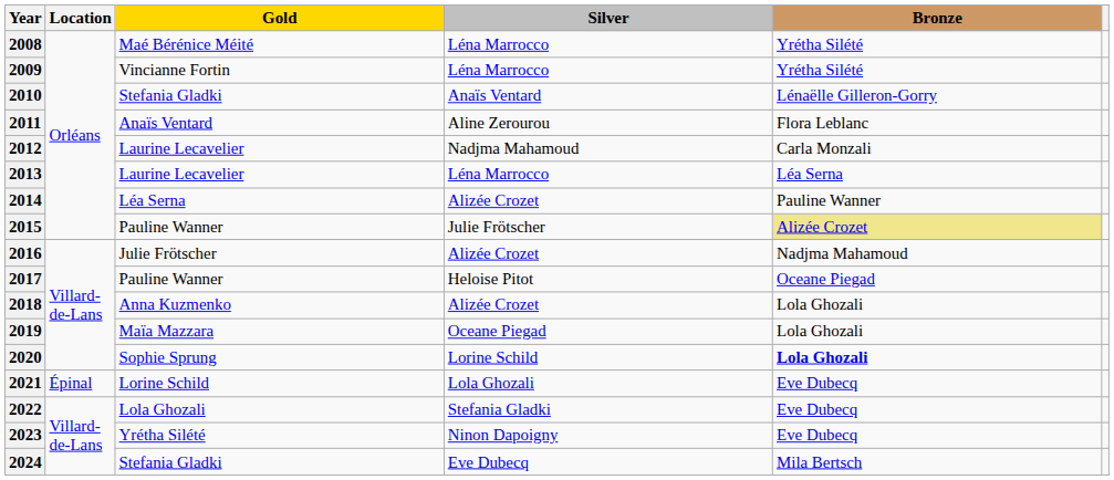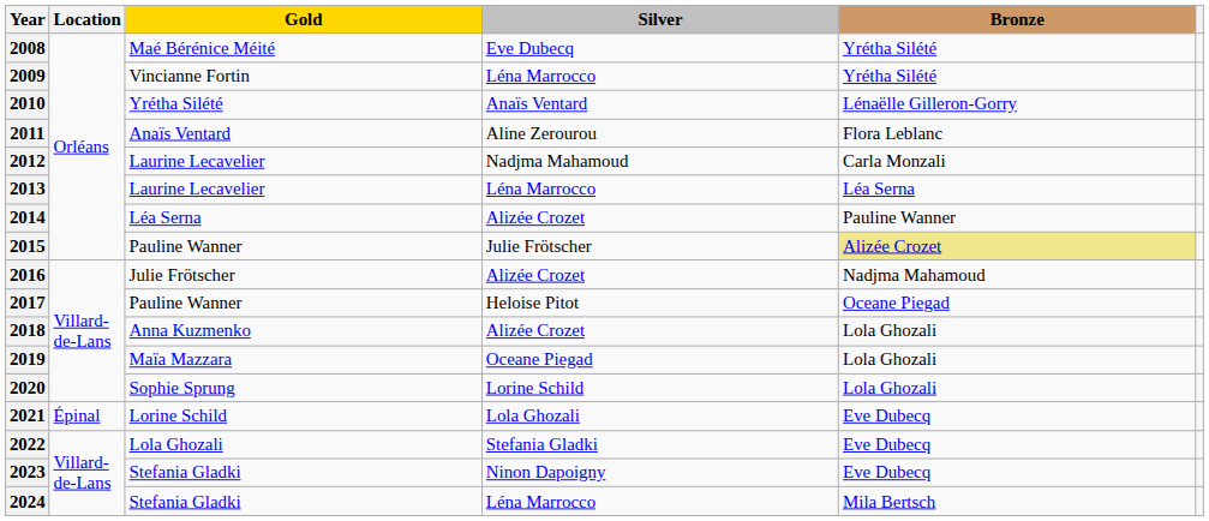2008 | Silver: Léna Marrocco -> Eve Dubecq
2010 | Gold: Stefania Gladki -> Yrétha Silété
2020 | Bronze: bold -> normal
2023 | Gold: Yrétha Silété -> Stefania Gladki
2024 | Silver: Eve Dubecq -> Léna Marrocco
